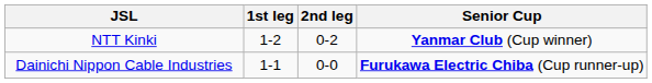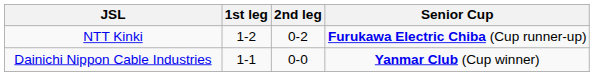NTT Kinki | Senior Cup: Yanmar Club (Cup winner) -> Furukawa Electric Chiba (Cup runner-up)
Dainichi Nippon Cable Industries | Senior Cup: Furukawa Electric Chiba (Cup runner-up) -> Yanmar Club (Cup winner)
